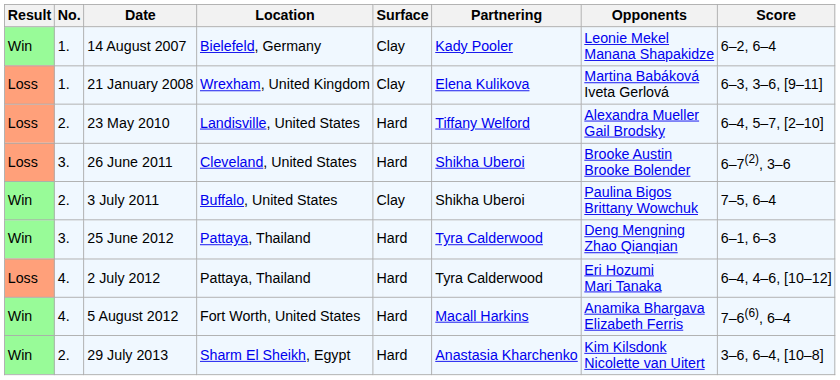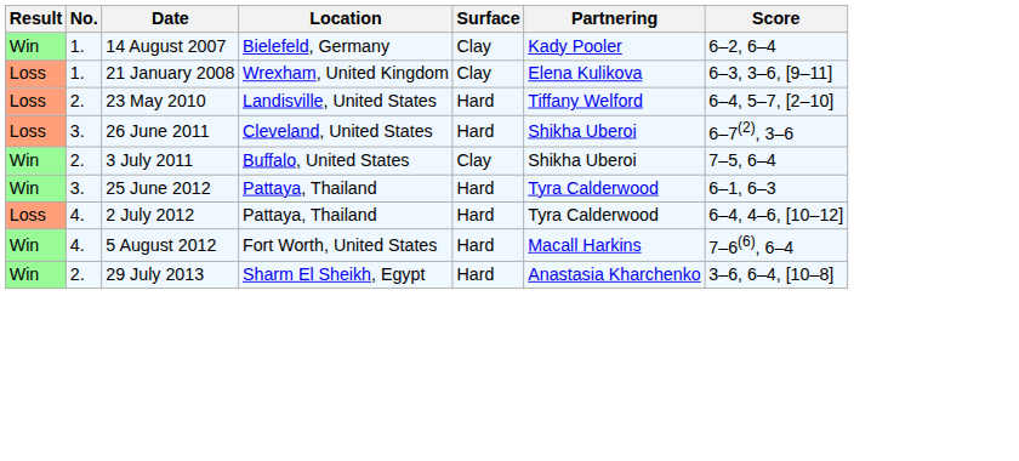- column: Opponents | Leonie Mekel Manana Shapakidze | Martina Babáková Iveta Gerlová | Alexandra Mueller Gail Brodsky | Brooke Austin Brooke Bolender | Paulina Bigos Brittany Wowchuk | Deng Mengning Zhao Qianqian | Eri Hozumi Mari Tanaka | Anamika Bhargava Elizabeth Ferris | Kim Kilsdonk Nicolette van Uitert
